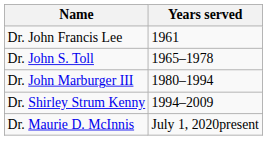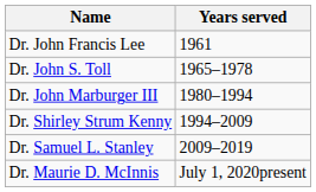+ row: Dr. Samuel L. Stanley | 2009–2019
